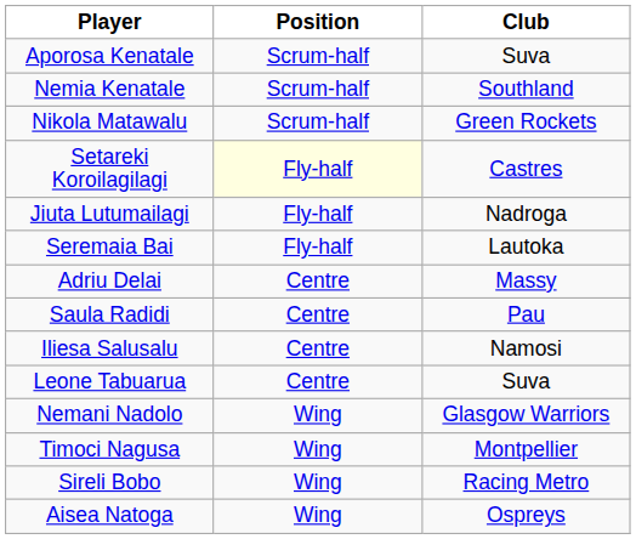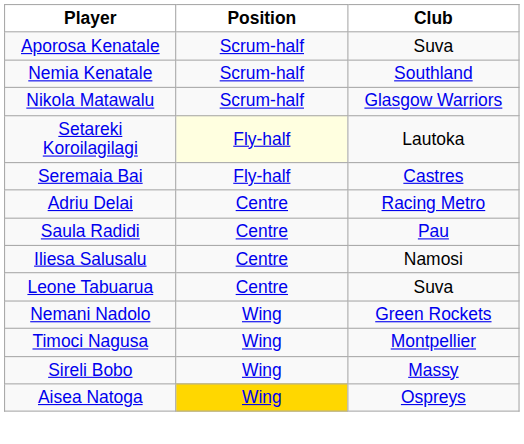Nikola Matawalu | Club: Green Rockets -> Glasgow Warriors
Setareki Koroilagilagi | Club: Castres -> Lautoka
- row: Jiuta Lutumailagi | Fly-half | Nadroga
Seremaia Bai | Club: Lautoka -> Castres
Adriu Delai | Club: Massy -> Racing Metro
Nemani Nadolo | Club: Glasgow Warriors -> Green Rockets
Sireli Bobo | Club: Racing Metro -> Massy
Aisea Natoga | Position: no background -> gold background
